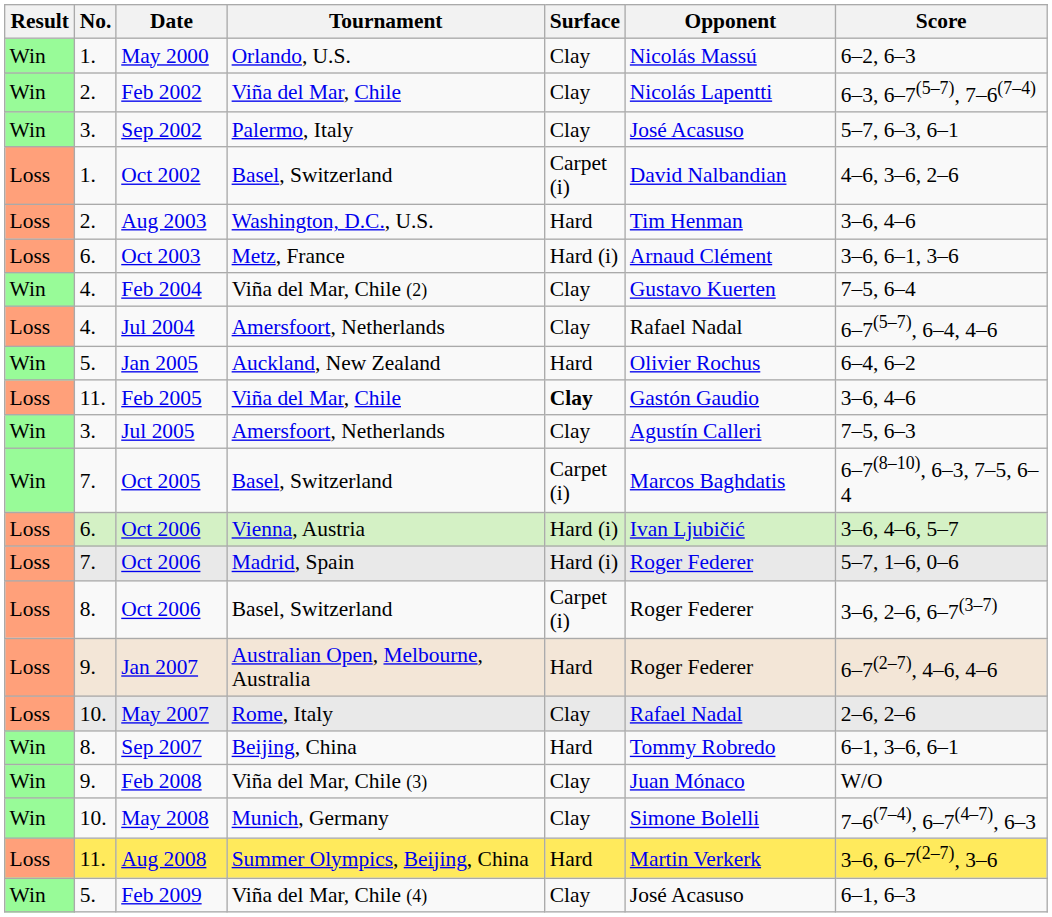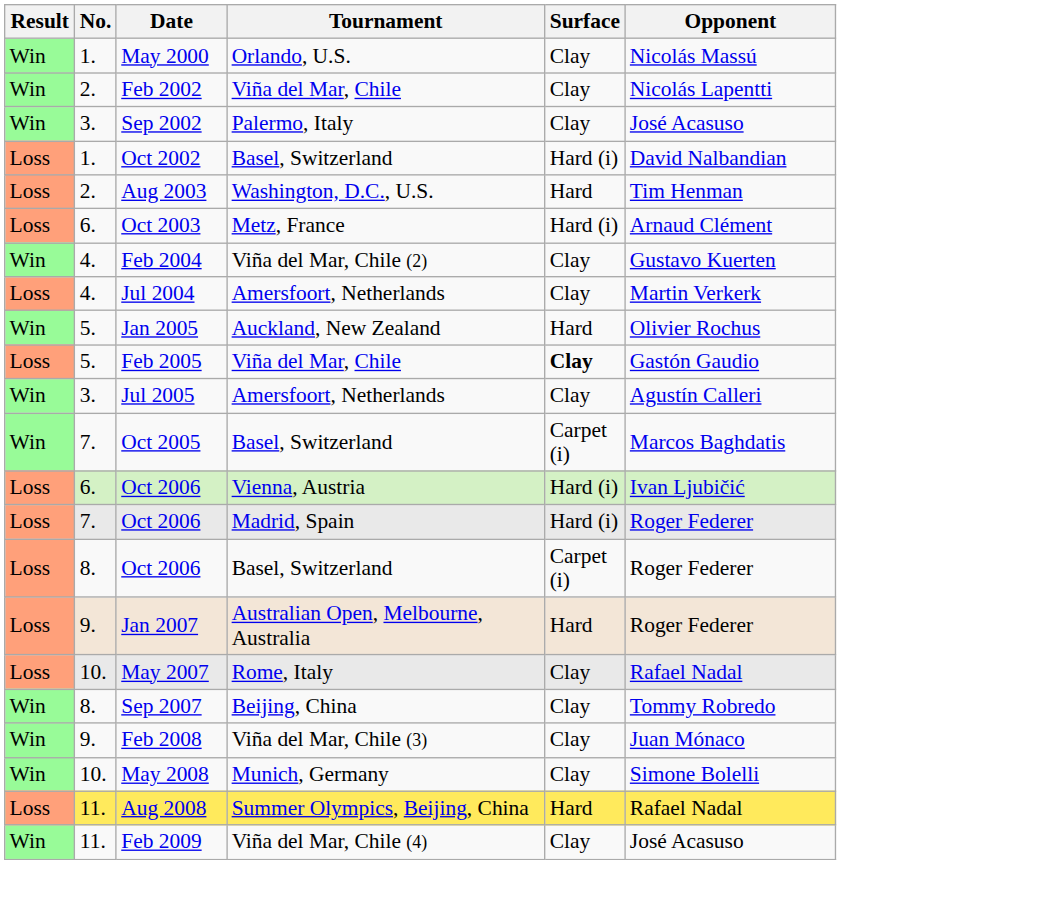- column: Score | 6–2, 6–3 | 6–3, 6–7(5–7), 7–6(7–4) | 5–7, 6–3, 6–1 | 4–6, 3–6, 2–6 | 3–6, 4–6 | 3–6, 6–1, 3–6 | 7–5, 6–4 | 6–7(5–7), 6–4, 4–6 | 6–4, 6–2 | 3–6, 4–6 | 7–5, 6–3 | 6–7(8–10), 6–3, 7–5, 6–4 | 3–6, 4–6, 5–7 | 5–7, 1–6, 0–6 | 3–6, 2–6, 6–7(3–7) | 6–7(2–7), 4–6, 4–6 | 2–6, 2–6 | 6–1, 3–6, 6–1 | W/O | 7–6(7–4), 6–7(4–7), 6–3 | 3–6, 6–7(2–7), 3–6 | 6–1, 6–3
Oct 2002 | Surface: Carpet (i) -> Hard (i)
Jul 2004 | Opponent: Rafael Nadal -> Martin Verkerk
Feb 2005 | No.: 11. -> 5.
Sep 2007 | Surface: Hard -> Clay
Aug 2008 | Opponent: Martin Verkerk -> Rafael Nadal
Feb 2009 | No.: 5. -> 11.
